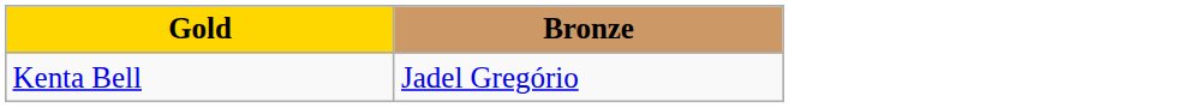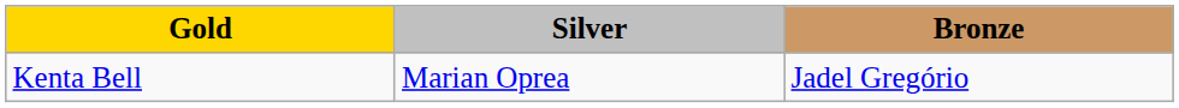+ column: Silver | Marian Oprea
